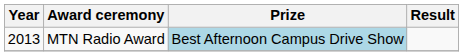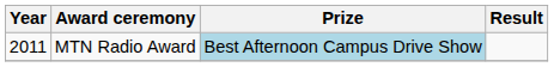MTN Radio Award | Year: 2013 -> 2011
